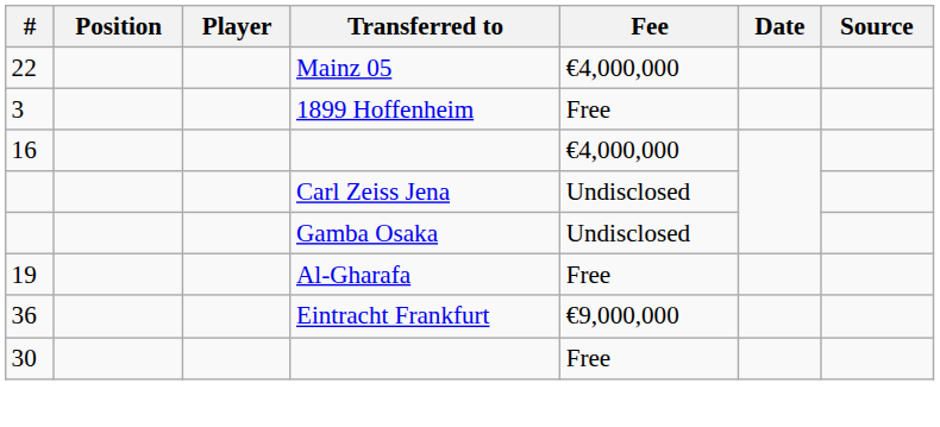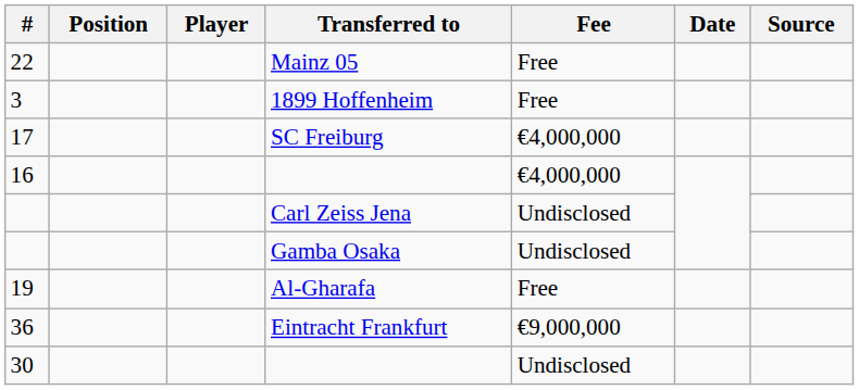22 | Fee: €4,000,000 -> Free
+ row: 17 | SC Freiburg | €4,000,000
30 | Fee: Free -> Undisclosed
